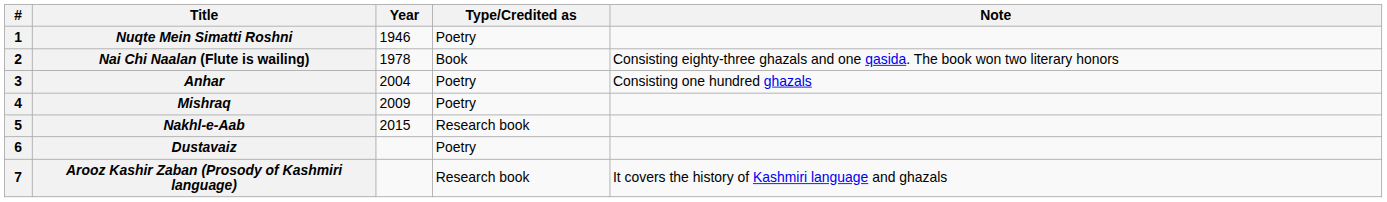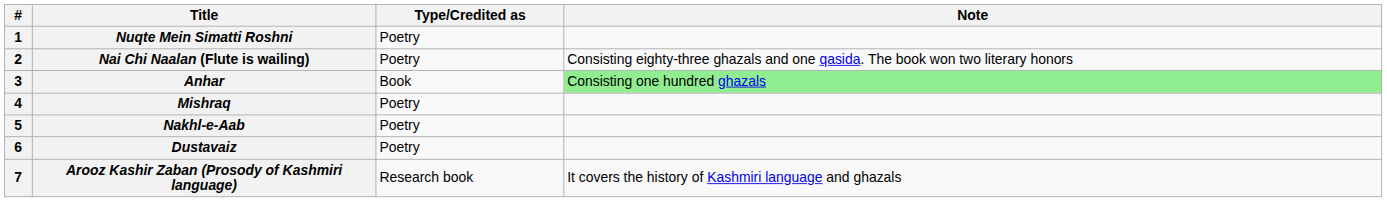- column: Year | 1946 | 1978 | 2004 | 2009 | 2015
Nai Chi Naalan (Flute is wailing) | Type/Credited as: Book -> Poetry
Anhar | Type/Credited as: Poetry -> Book
Anhar | Note: no background -> lightgreen background
Nakhl-e-Aab | Type/Credited as: Research book -> Poetry
